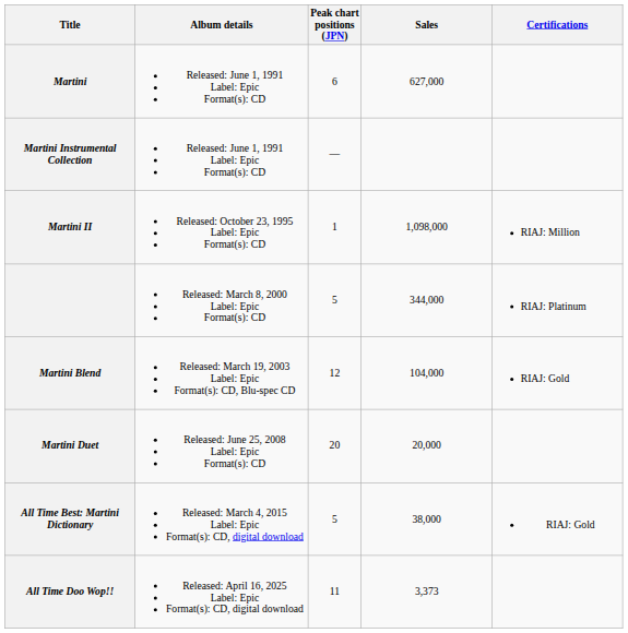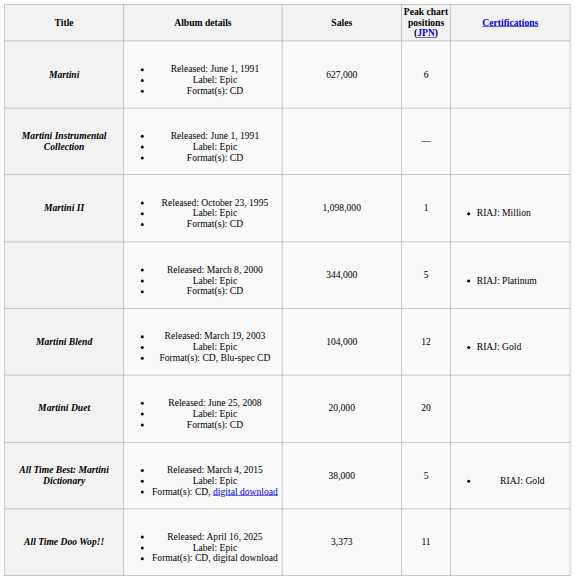columns swapped: Peak chart positions (JPN) <-> Sales
